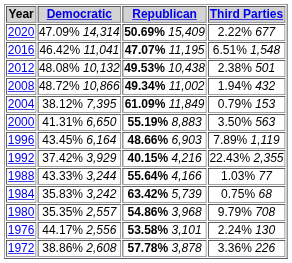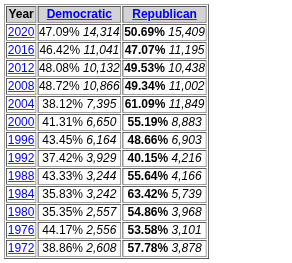- column: Third Parties | 2.22% 677 | 6.51% 1,548 | 2.38% 501 | 1.94% 432 | 0.79% 153 | 3.50% 563 | 7.89% 1,119 | 22.43% 2,355 | 1.03% 77 | 0.75% 68 | 9.79% 708 | 2.24% 130 | 3.36% 226
